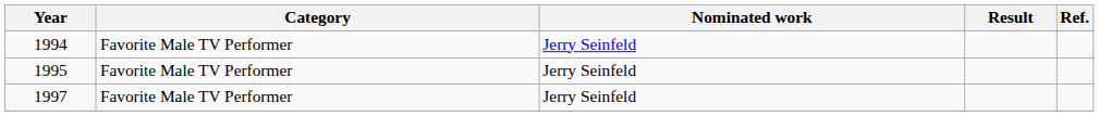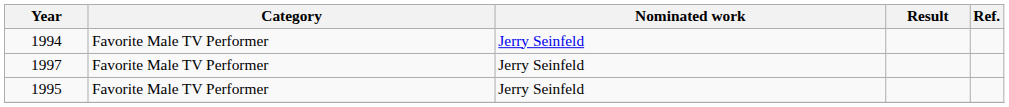rows swapped: 1995 <-> 1997
